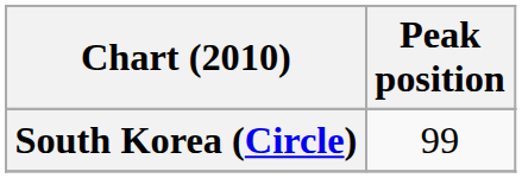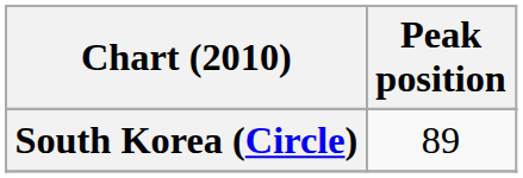South Korea (Circle) | Peak position: 99 -> 89
